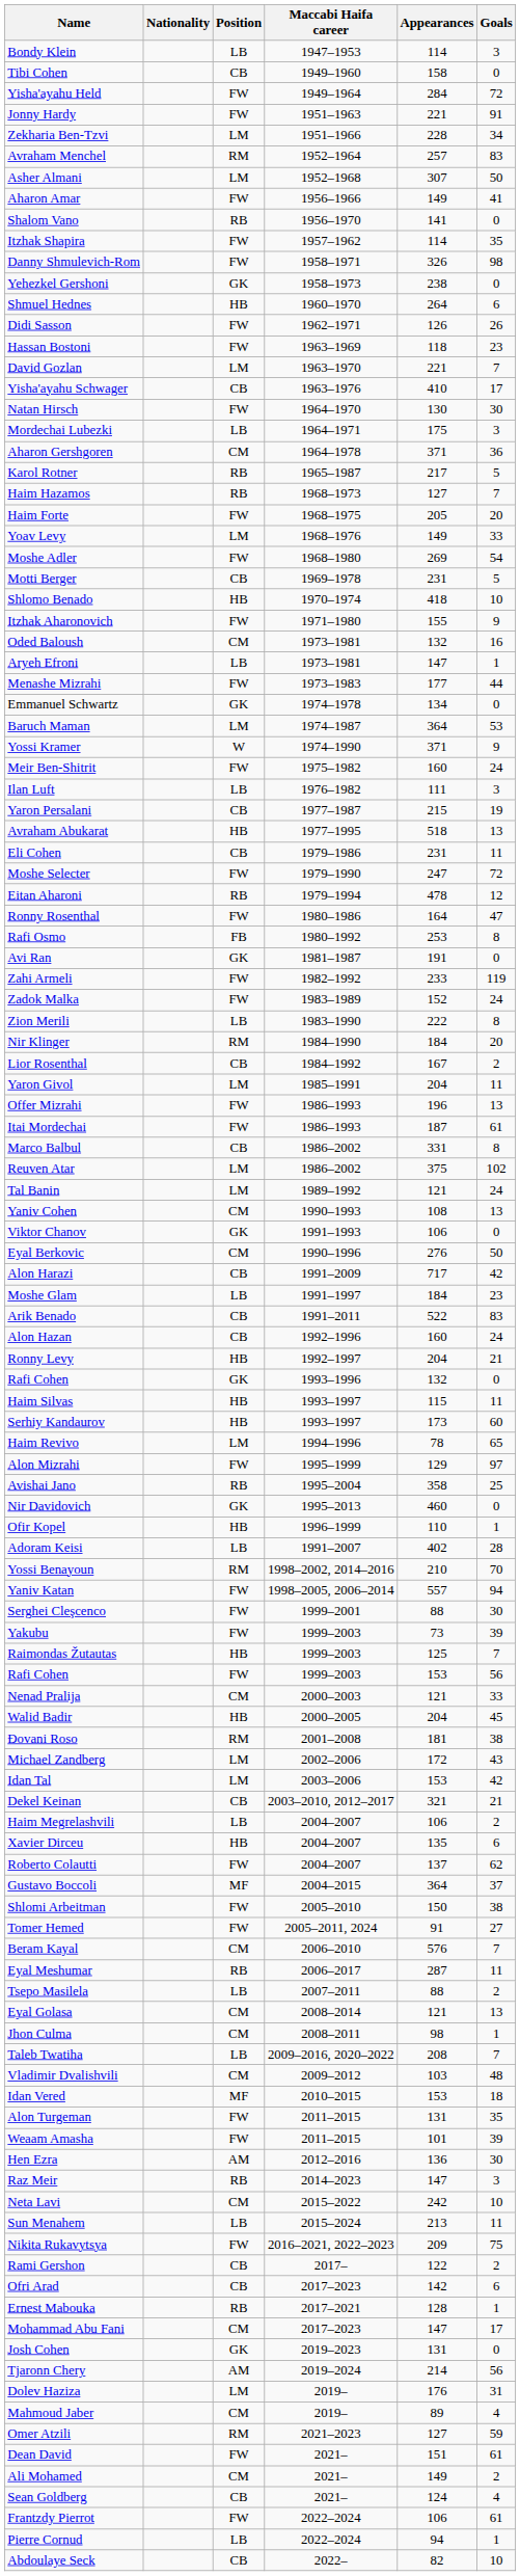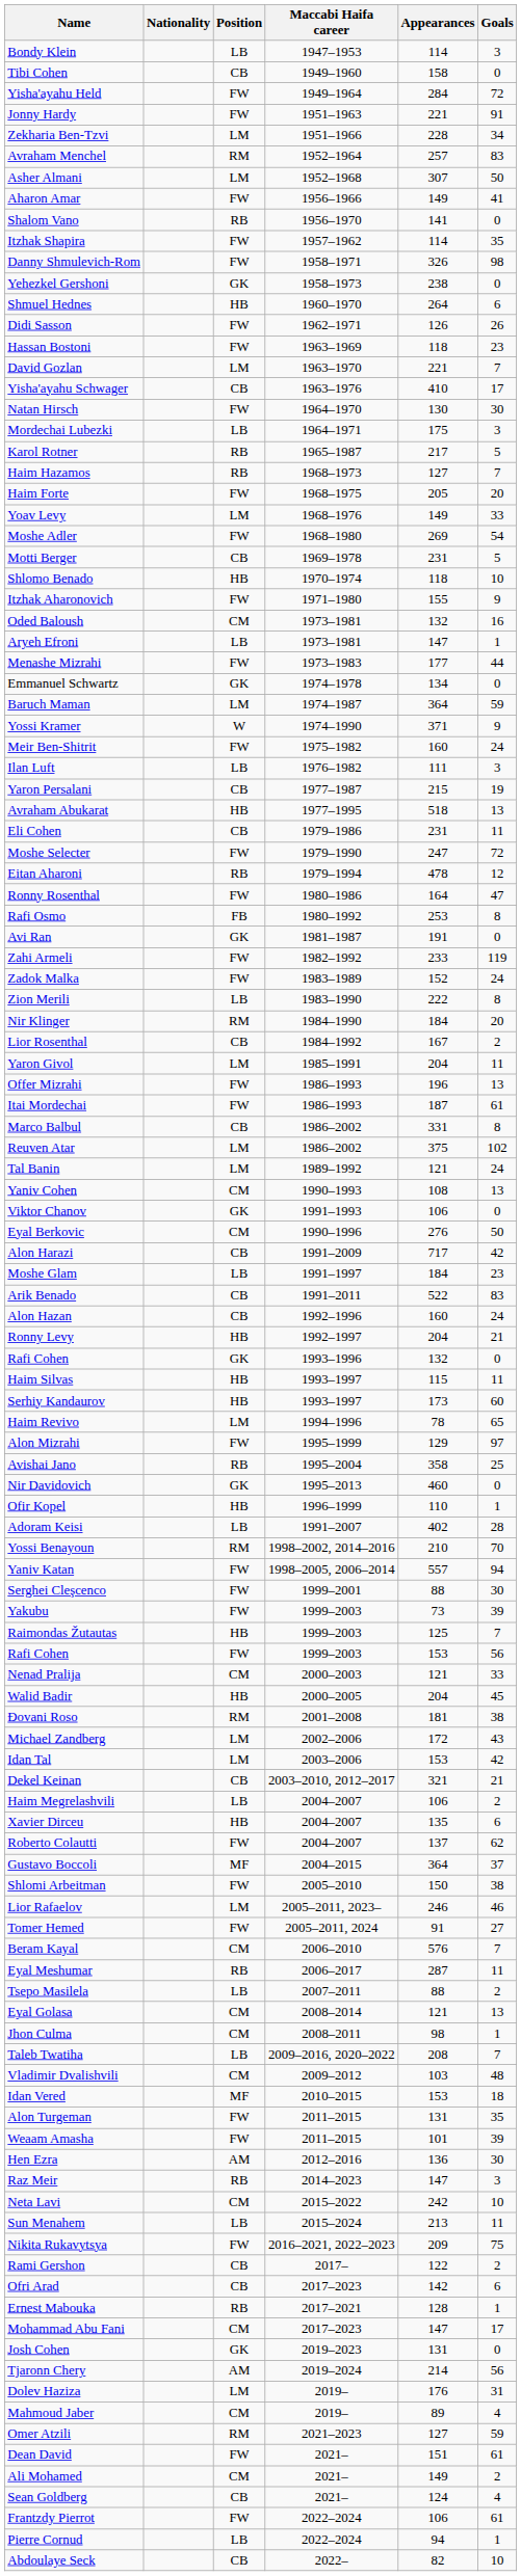- row: Aharon Gershgoren | CM | 1964–1978 | 371 | 36
Shlomo Benado | Appearances: 418 -> 118
Baruch Maman | Goals: 53 -> 59
+ row: Lior Rafaelov | LM | 2005–2011, 2023– | 246 | 46
